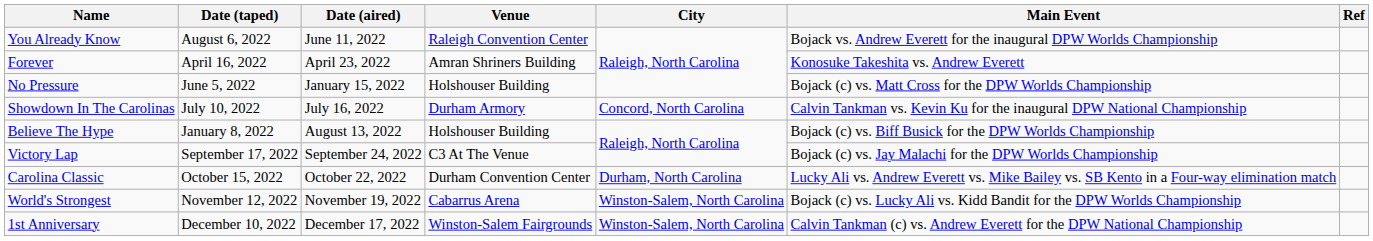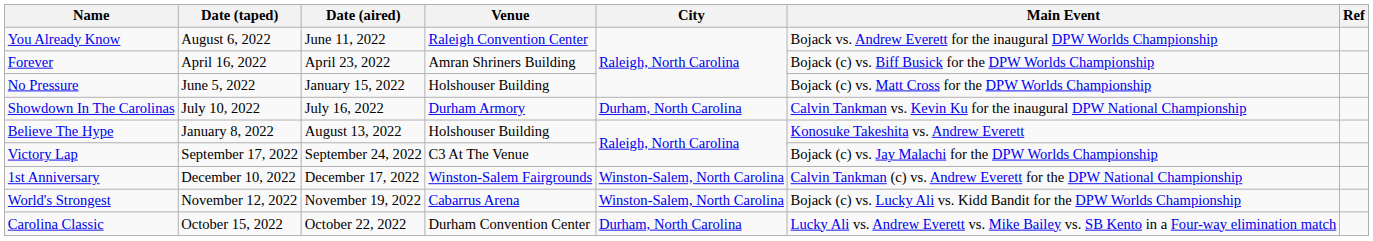Forever | Main Event: Konosuke Takeshita vs. Andrew Everett -> Bojack (c) vs. Biff Busick for the DPW Worlds Championship
Showdown In The Carolinas | City: Concord, North Carolina -> Durham, North Carolina
Believe The Hype | Main Event: Bojack (c) vs. Biff Busick for the DPW Worlds Championship -> Konosuke Takeshita vs. Andrew Everett
rows swapped: Carolina Classic <-> 1st Anniversary
